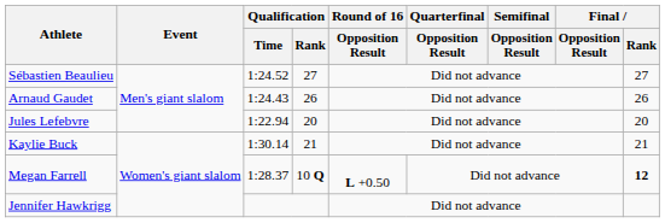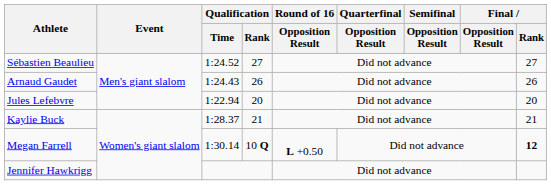Kaylie Buck | Qualification / Time: 1:30.14 -> 1:28.37
Megan Farrell | Qualification / Time: 1:28.37 -> 1:30.14
